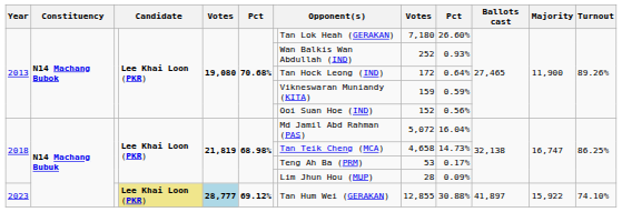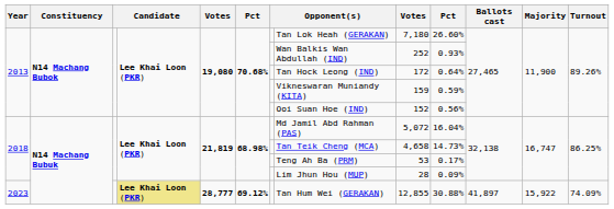2023 | column 5: lightblue background -> no background
2023 | Turnout: 74.10% -> 74.09%
